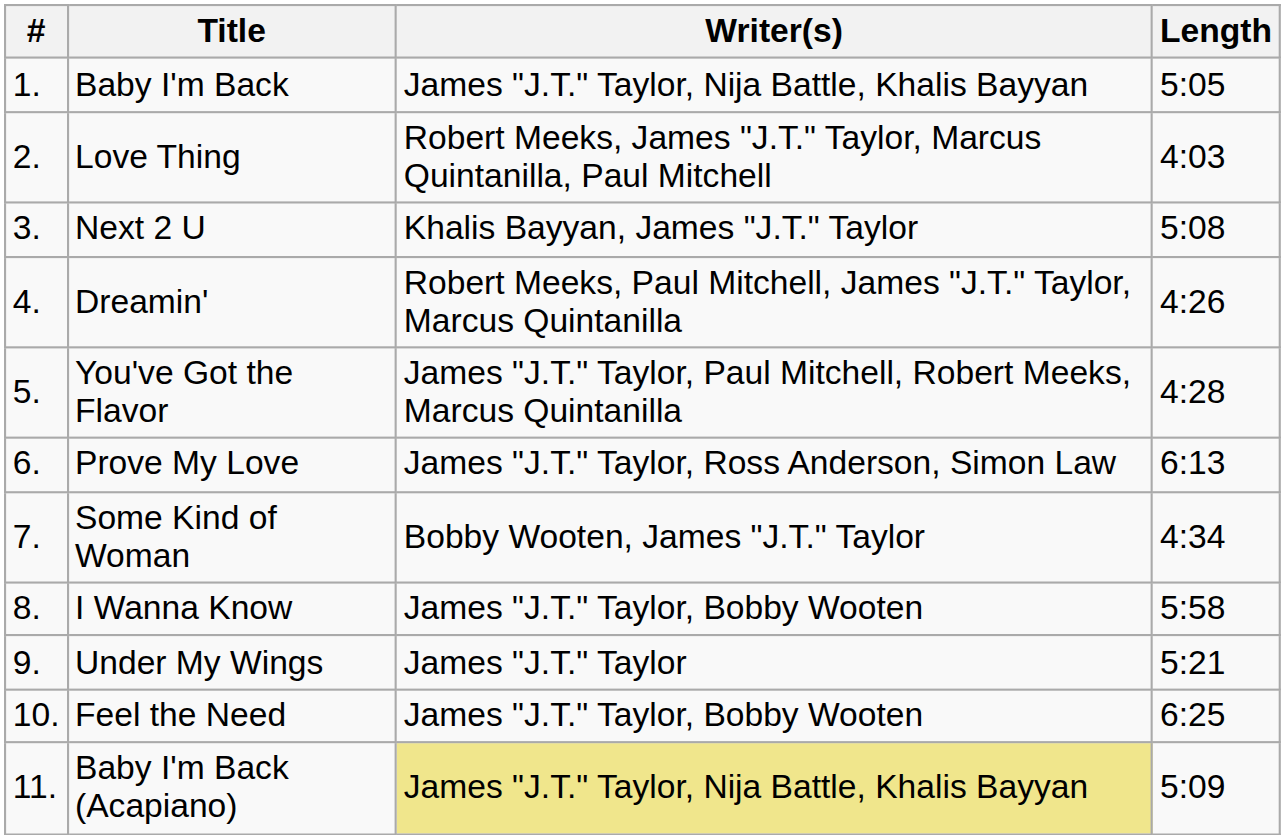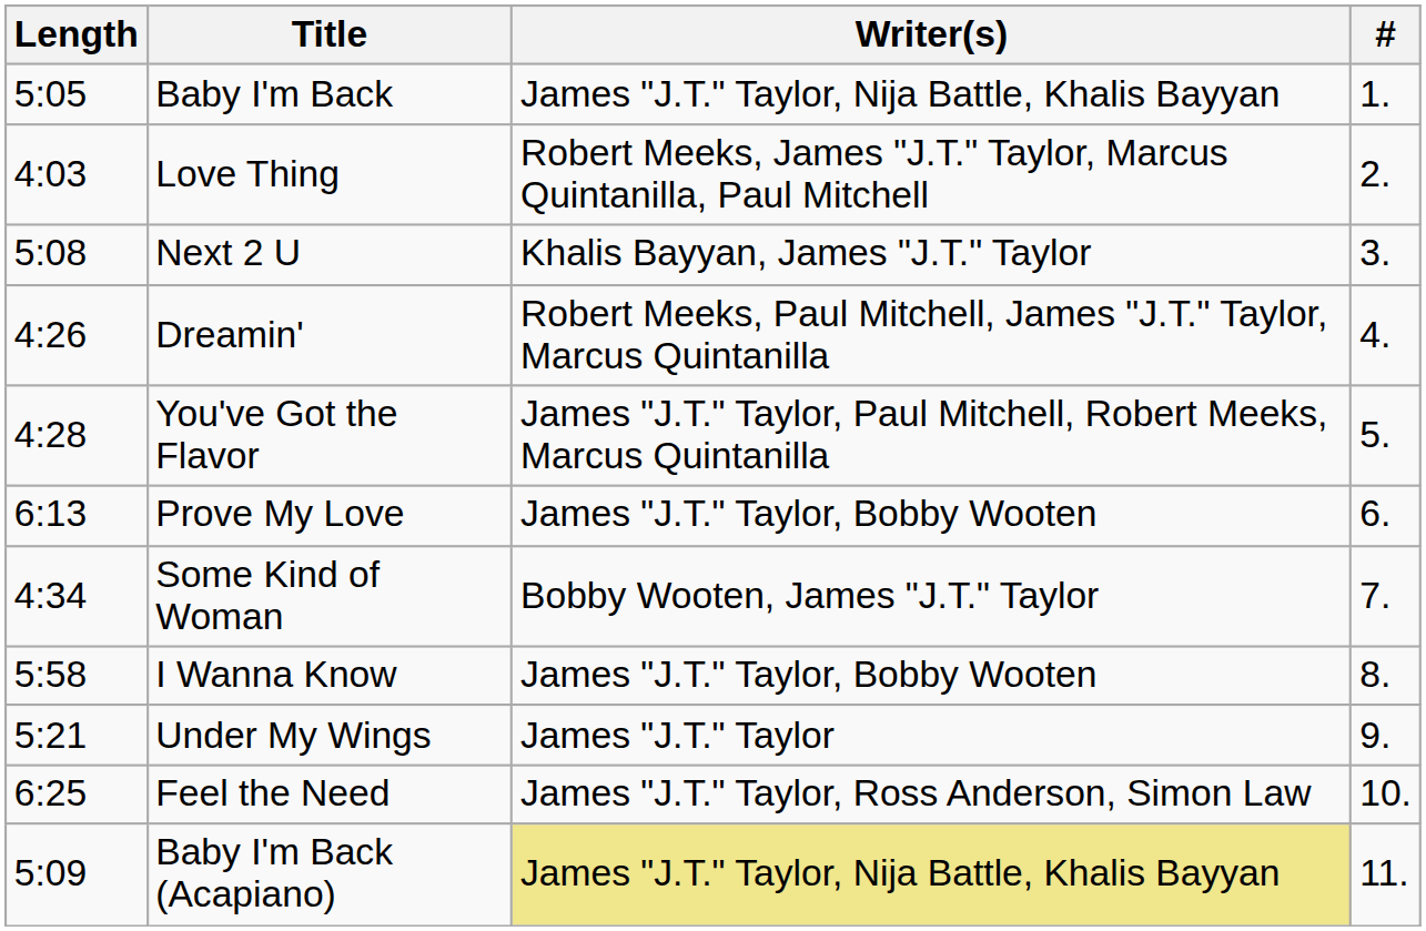columns swapped: # <-> Length
Prove My Love | Writer(s): James "J.T." Taylor, Ross Anderson, Simon Law -> James "J.T." Taylor, Bobby Wooten
Feel the Need | Writer(s): James "J.T." Taylor, Bobby Wooten -> James "J.T." Taylor, Ross Anderson, Simon Law
